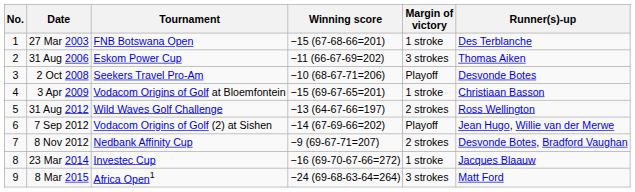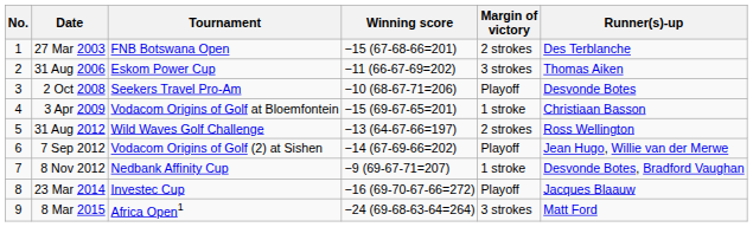27 Mar 2003 | Margin of victory: 1 stroke -> 2 strokes
8 Nov 2012 | Margin of victory: 2 strokes -> 1 stroke
23 Mar 2014 | Margin of victory: 1 stroke -> Playoff
